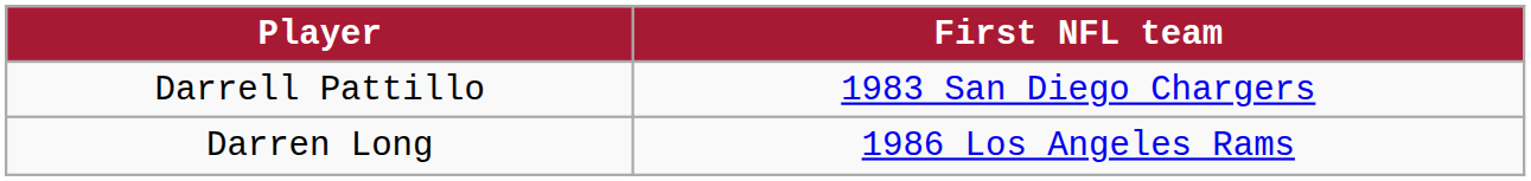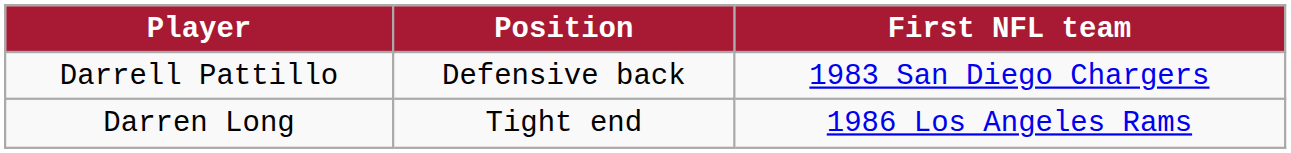+ column: Position | Defensive back | Tight end
